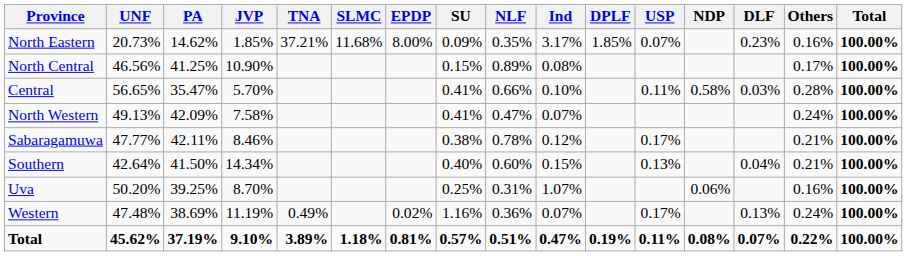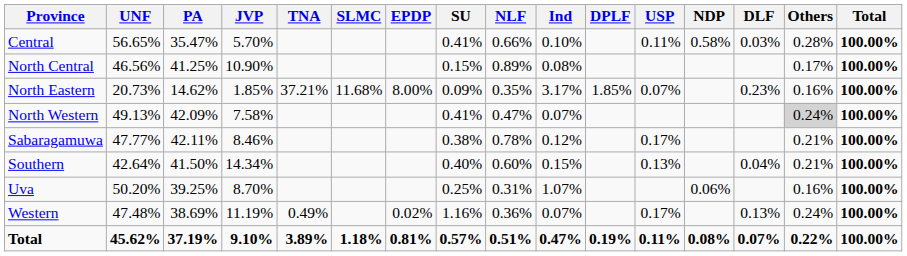rows swapped: Central <-> North Eastern
North Western | Others: no background -> lightgrey background
